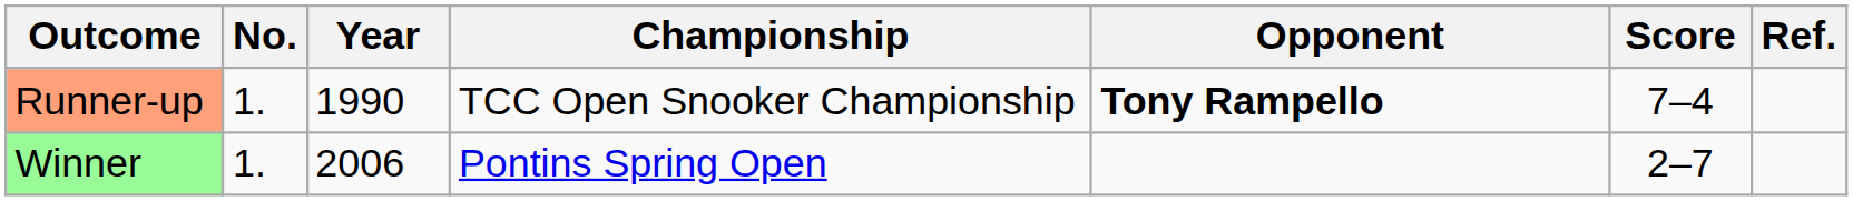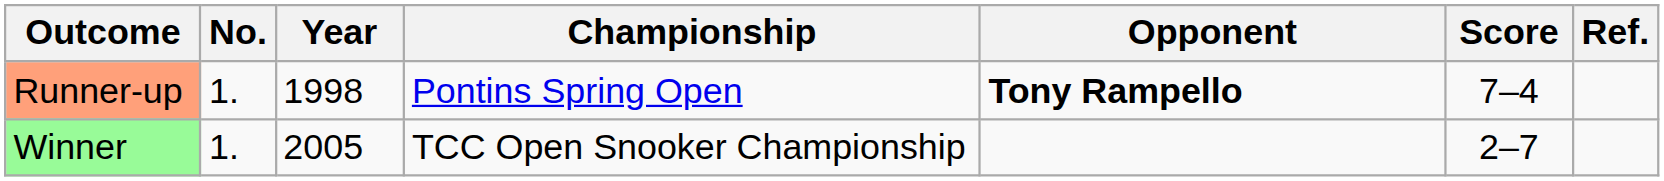Runner-up | Year: 1990 -> 1998
Runner-up | Championship: TCC Open Snooker Championship -> Pontins Spring Open
Winner | Year: 2006 -> 2005
Winner | Championship: Pontins Spring Open -> TCC Open Snooker Championship
